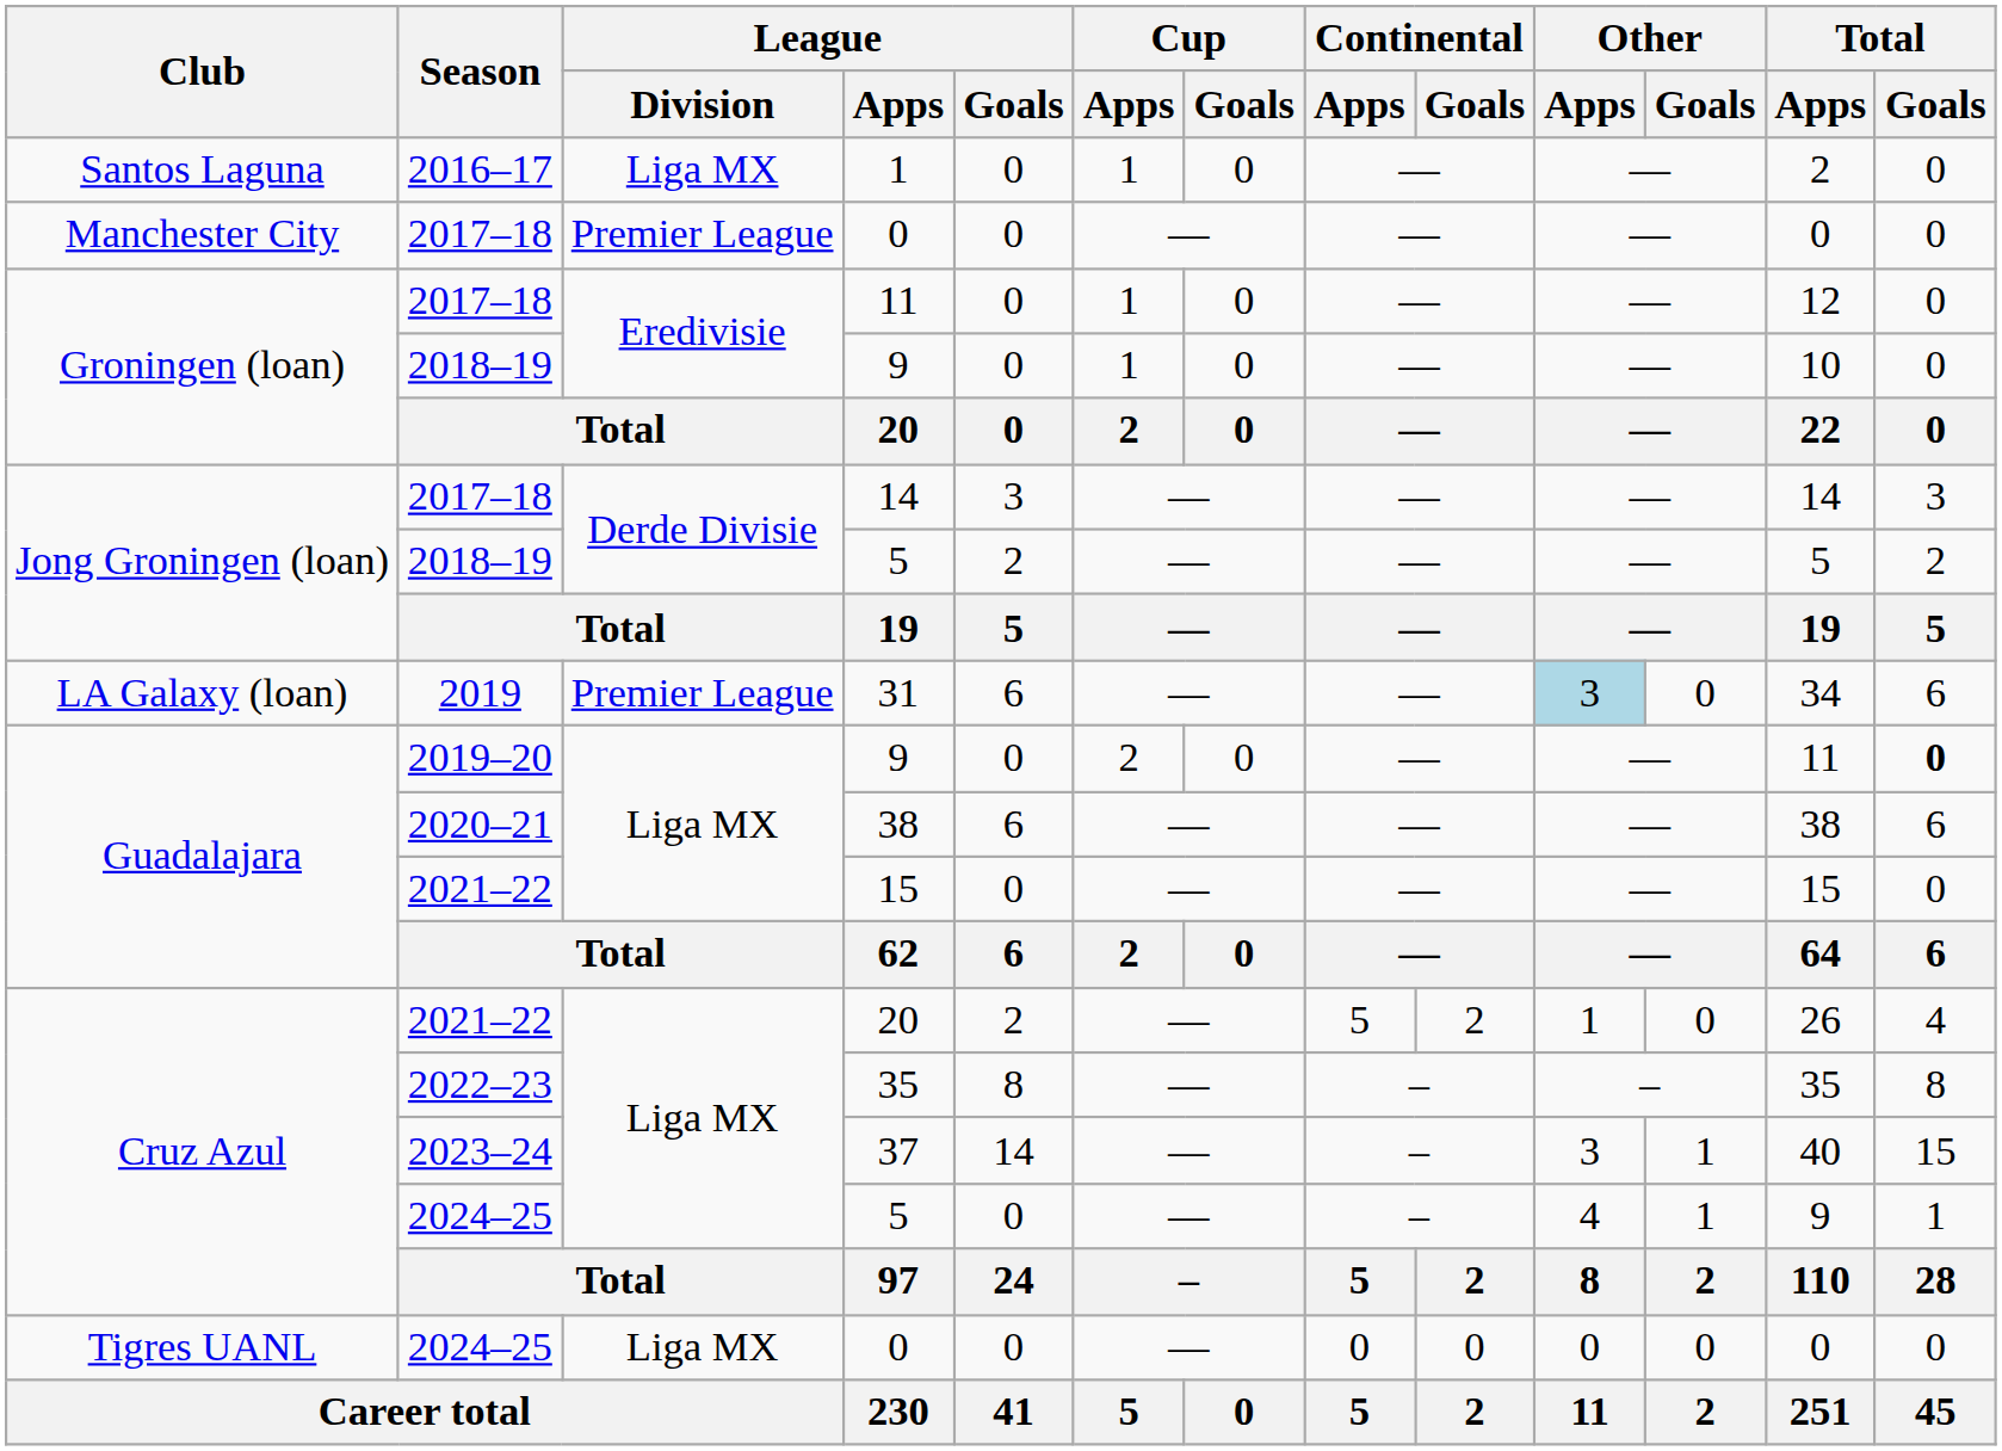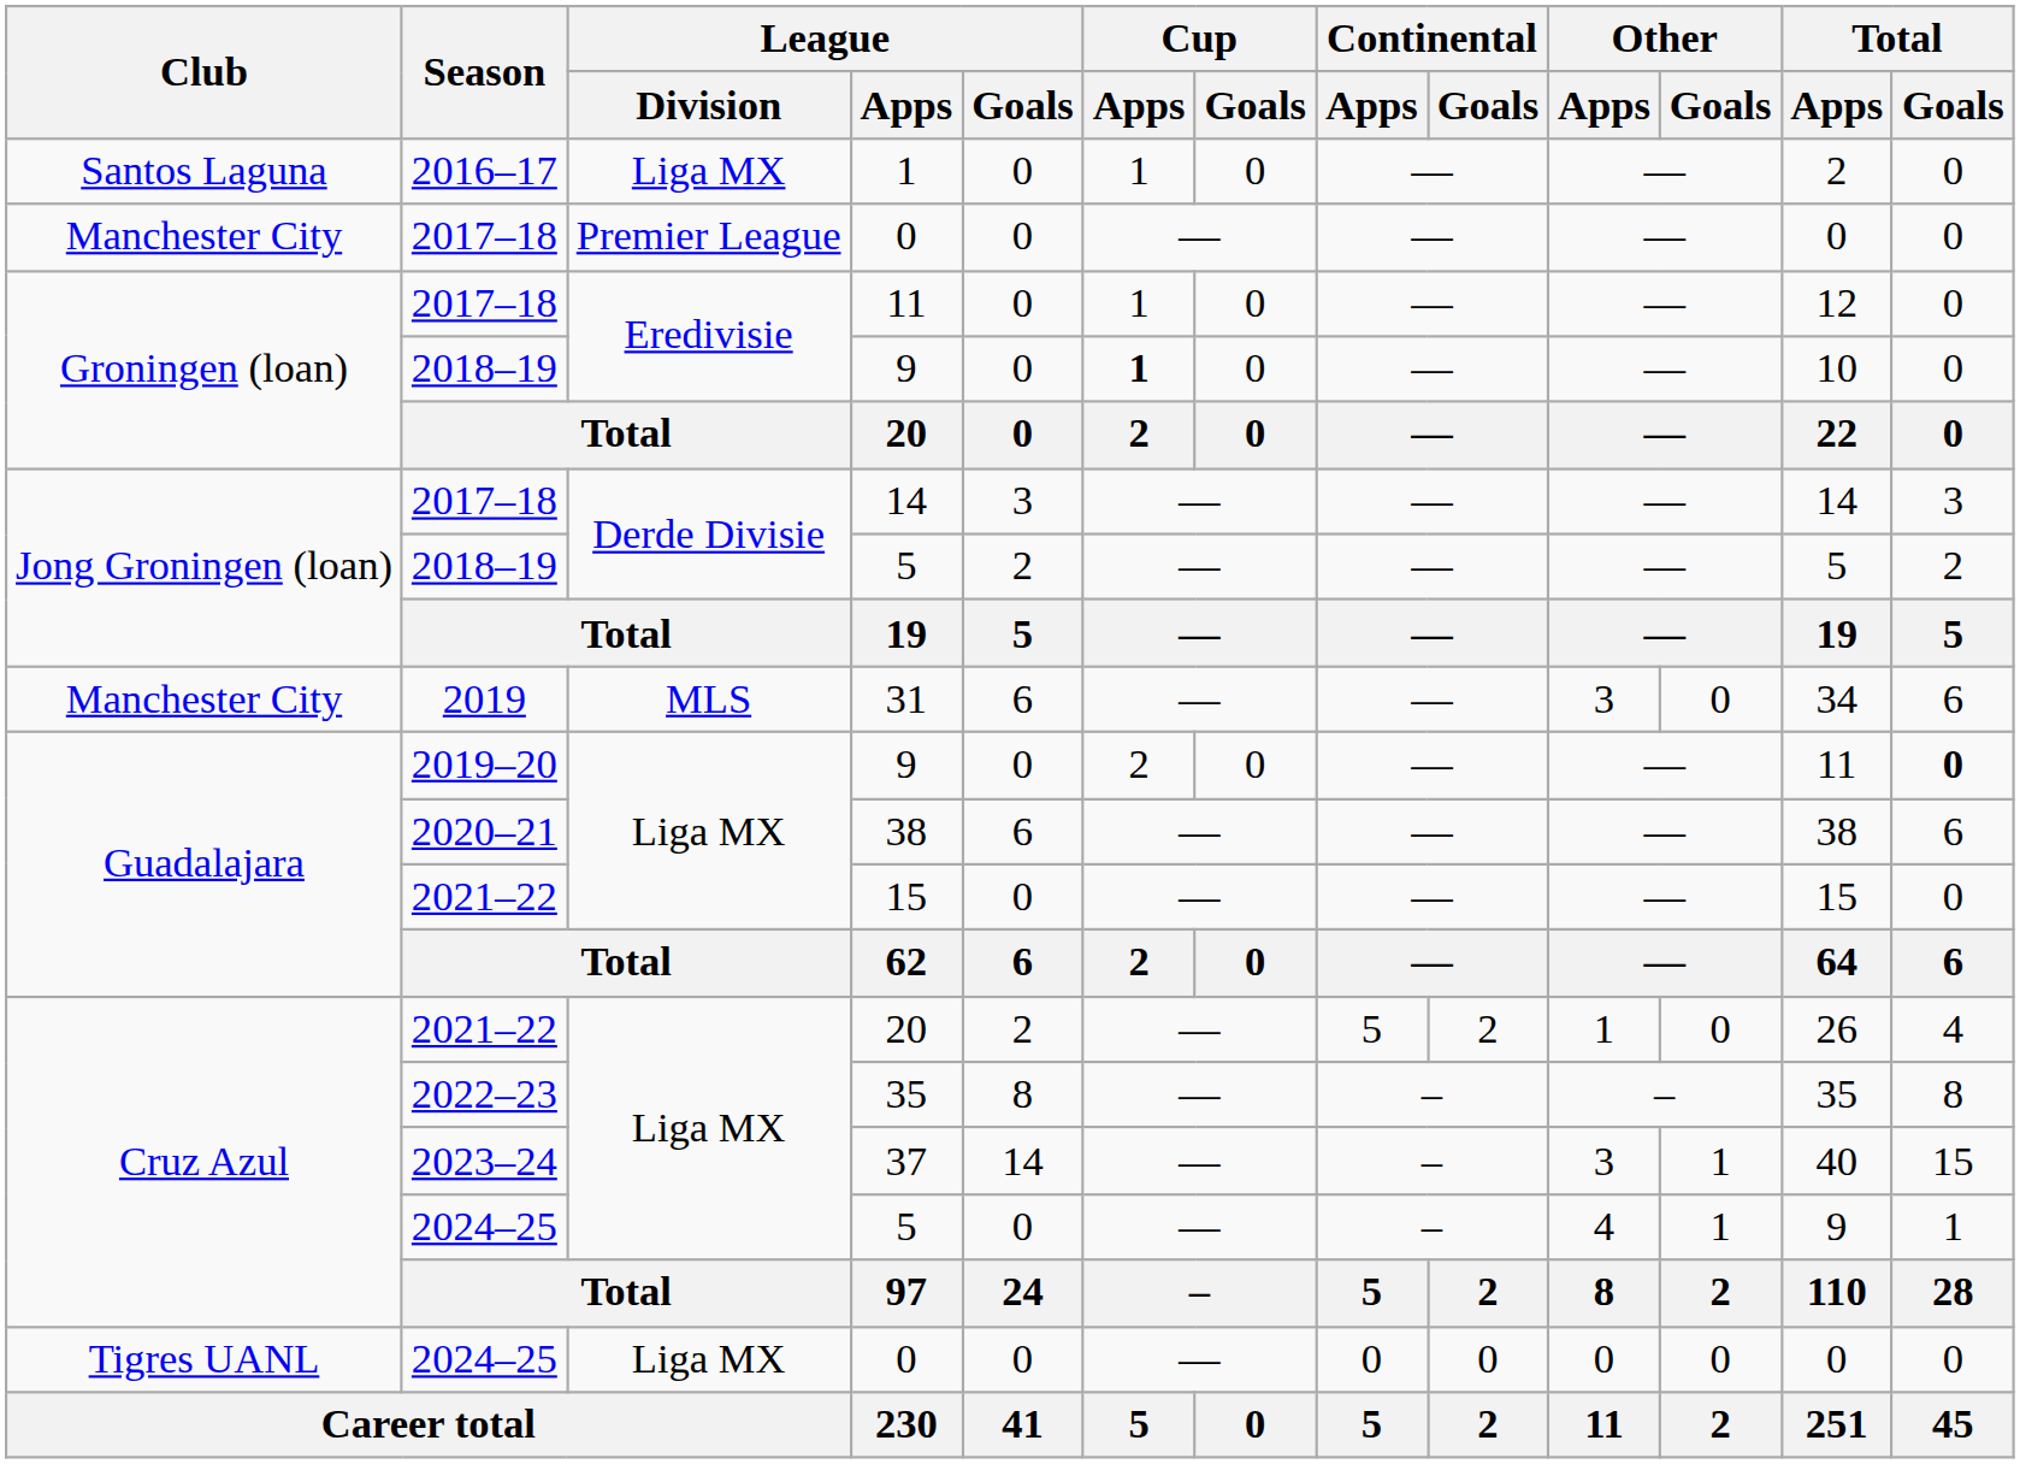2018–19 / 9 | Cup / Apps: normal -> bold
31 | Club: LA Galaxy (loan) -> Manchester City
31 | League / Division: Premier League -> MLS
31 | Other / Apps: lightblue background -> no background
